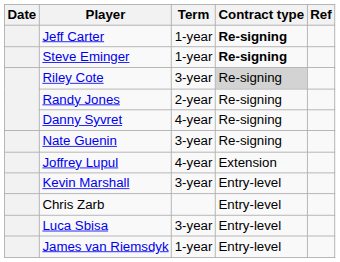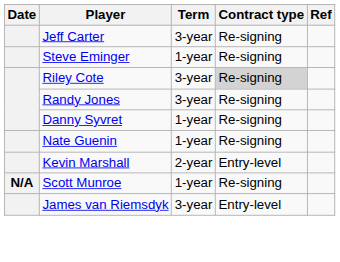Jeff Carter | Term: 1-year -> 3-year
Jeff Carter | Contract type: bold -> normal
Steve Eminger | Contract type: bold -> normal
Randy Jones | Term: 2-year -> 3-year
Danny Syvret | Term: 4-year -> 1-year
Nate Guenin | Term: 3-year -> 1-year
- row: Joffrey Lupul | 4-year | Extension
Kevin Marshall | Term: 3-year -> 2-year
- row: Chris Zarb | Entry-level
+ row: N/A | Scott Munroe | 1-year | Re-signing
- row: Luca Sbisa | 3-year | Entry-level
James van Riemsdyk | Term: 1-year -> 3-year
